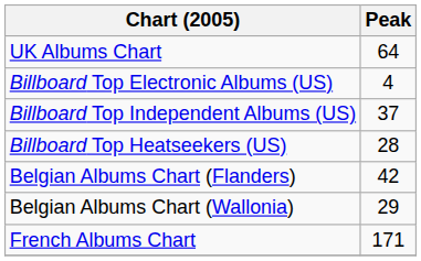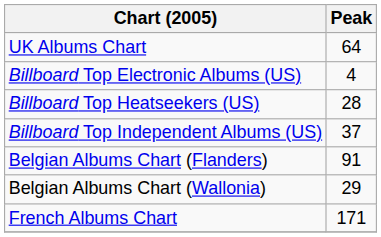rows swapped: Billboard Top Independent Albums (US) <-> Billboard Top Heatseekers (US)
Belgian Albums Chart (Flanders) | Peak: 42 -> 91
